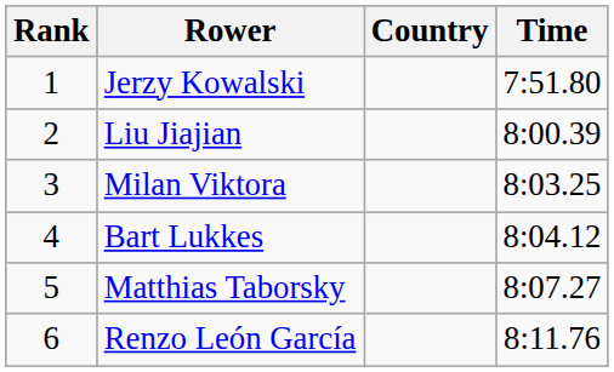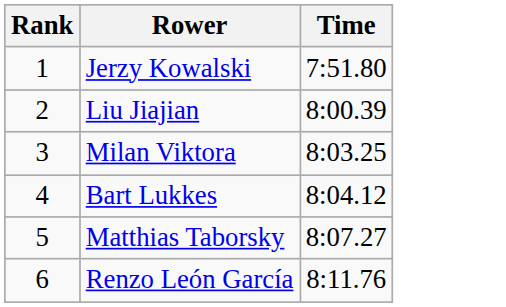- column: Country
